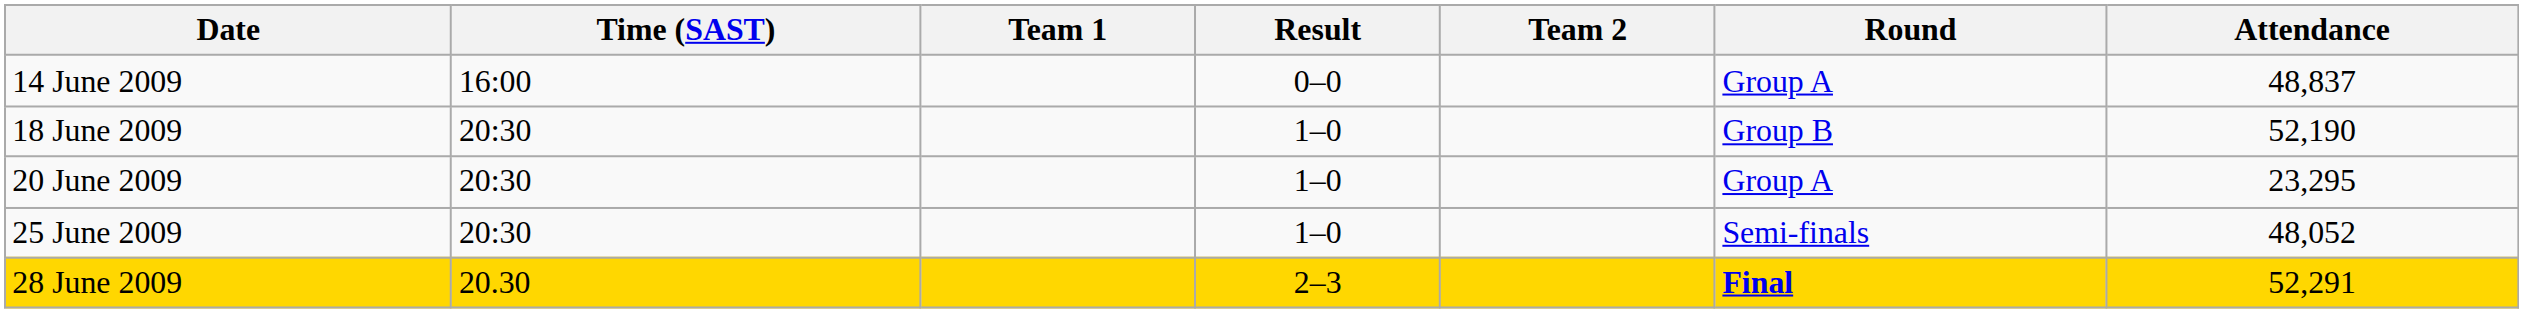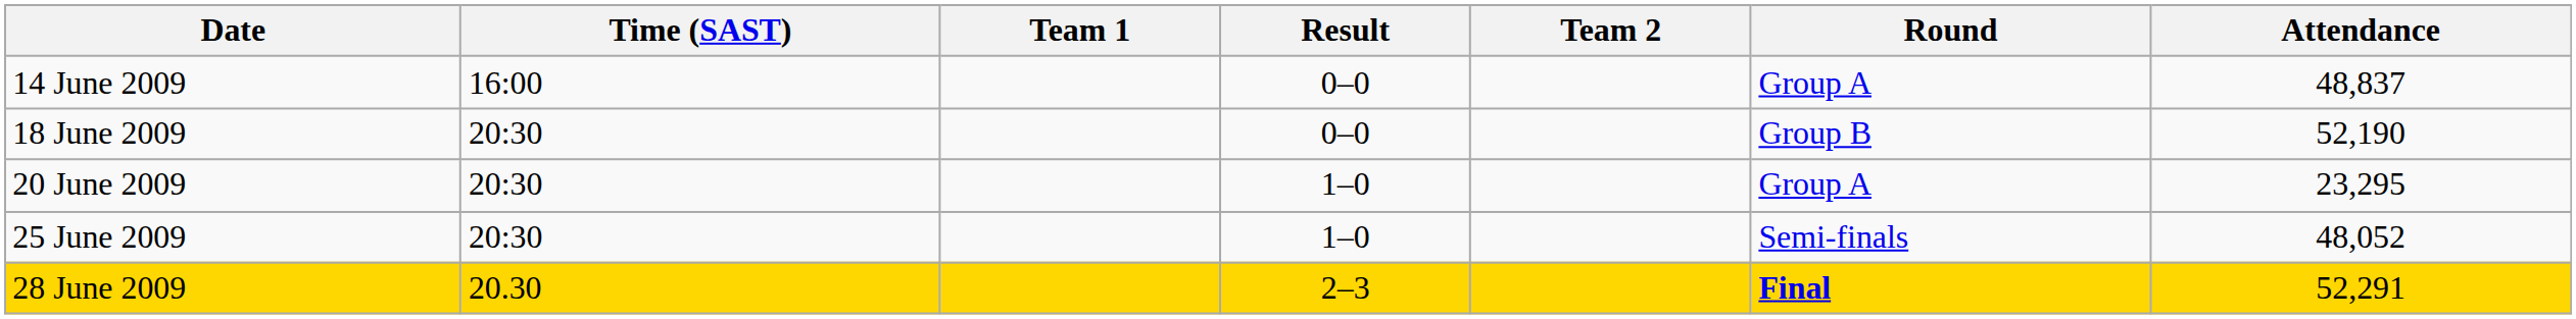18 June 2009 | Result: 1–0 -> 0–0
